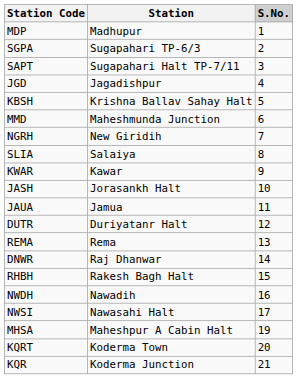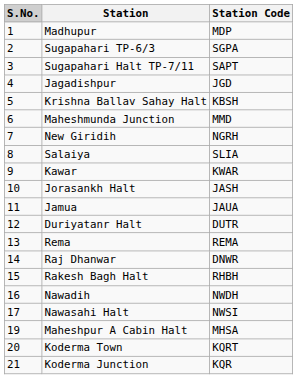columns swapped: S.No. <-> Station Code
